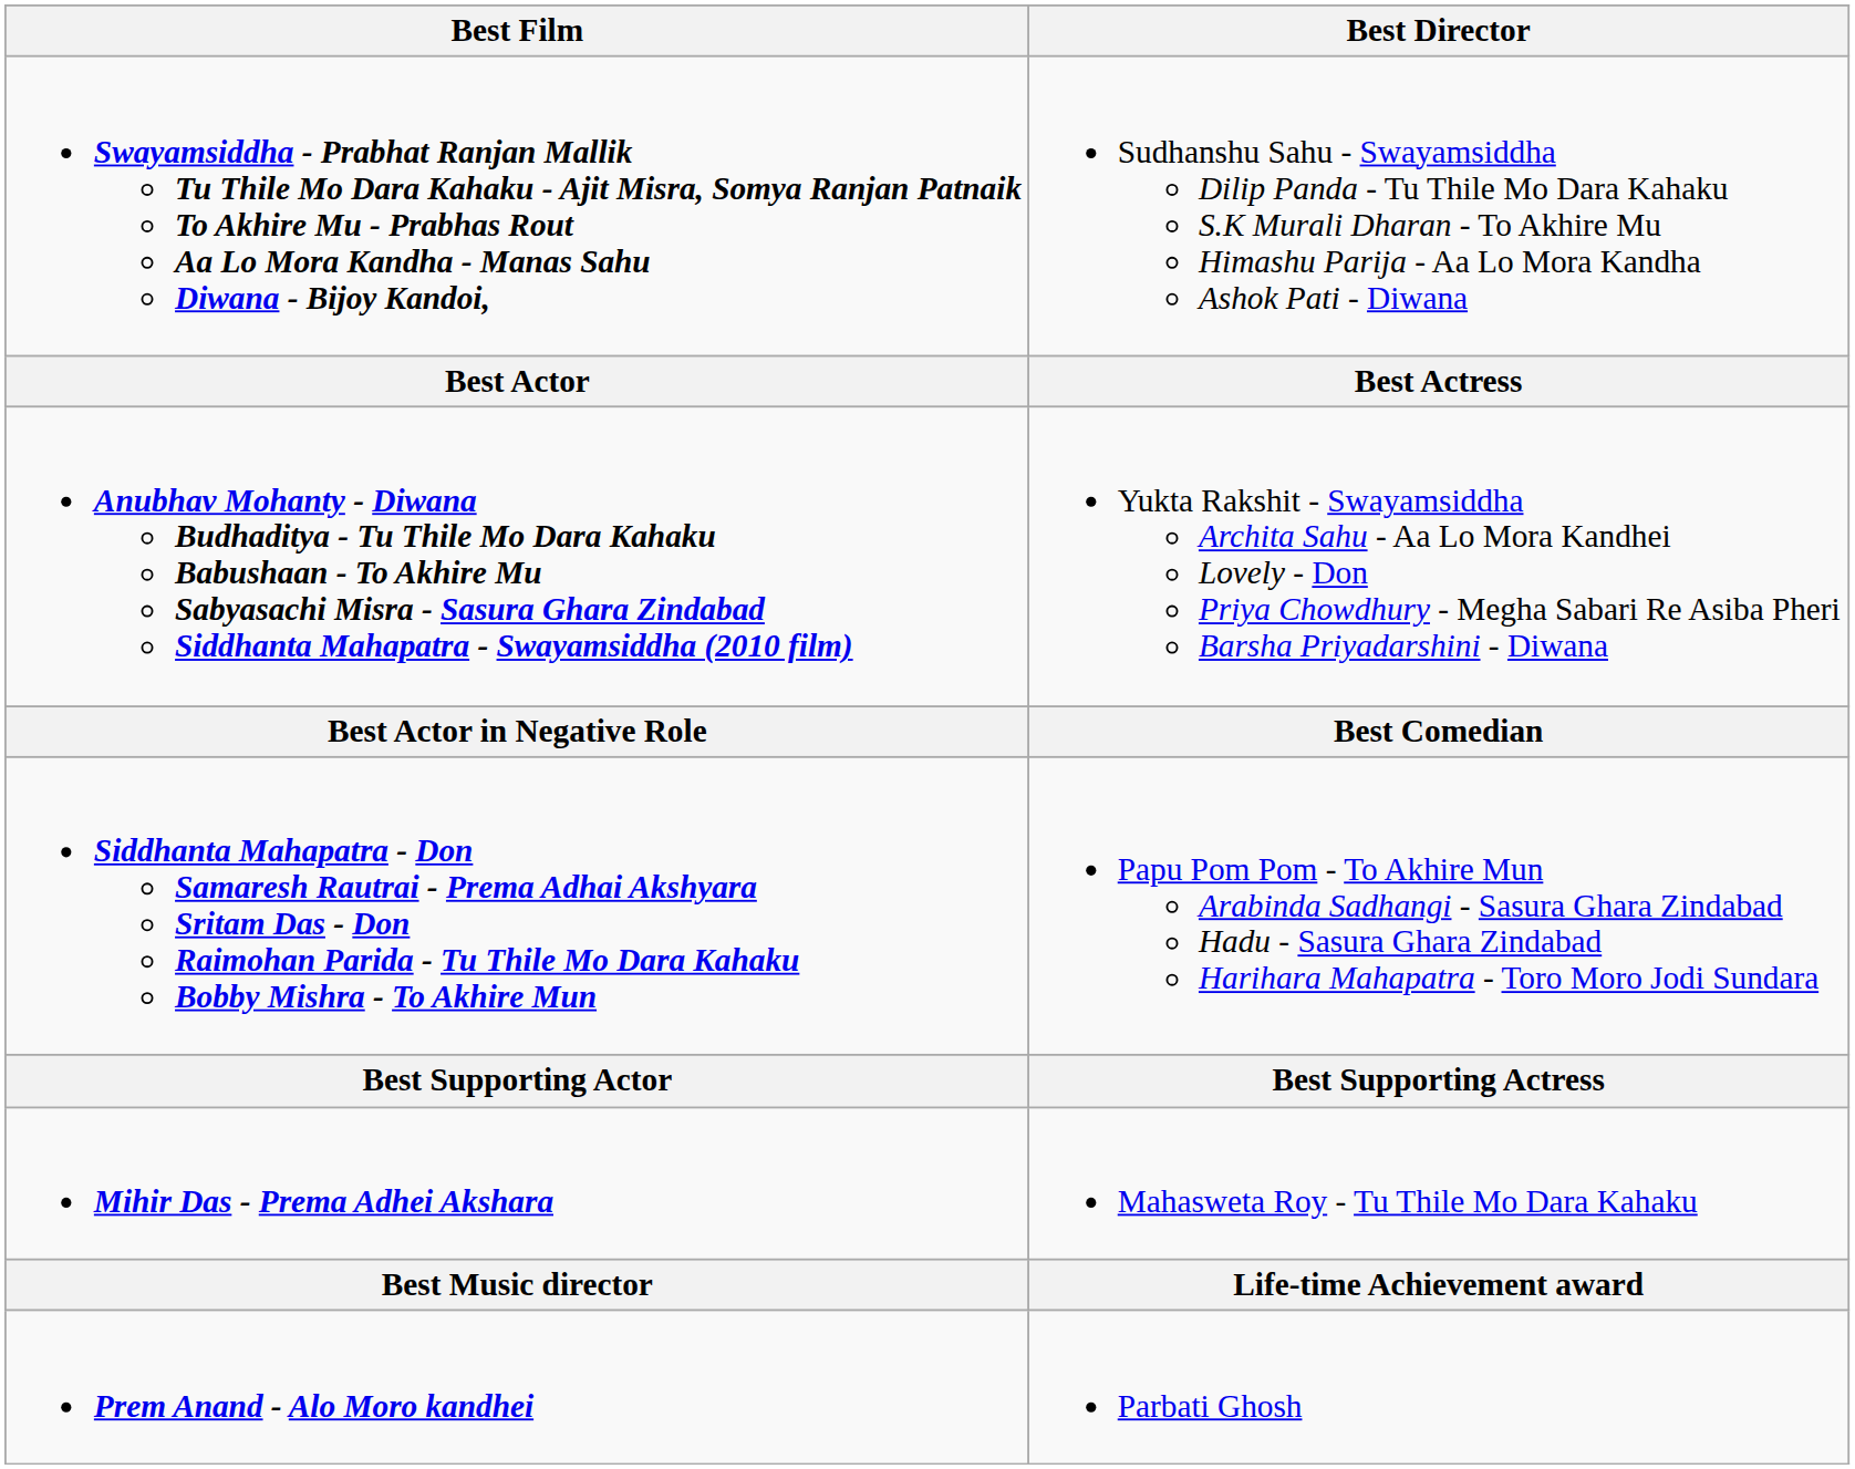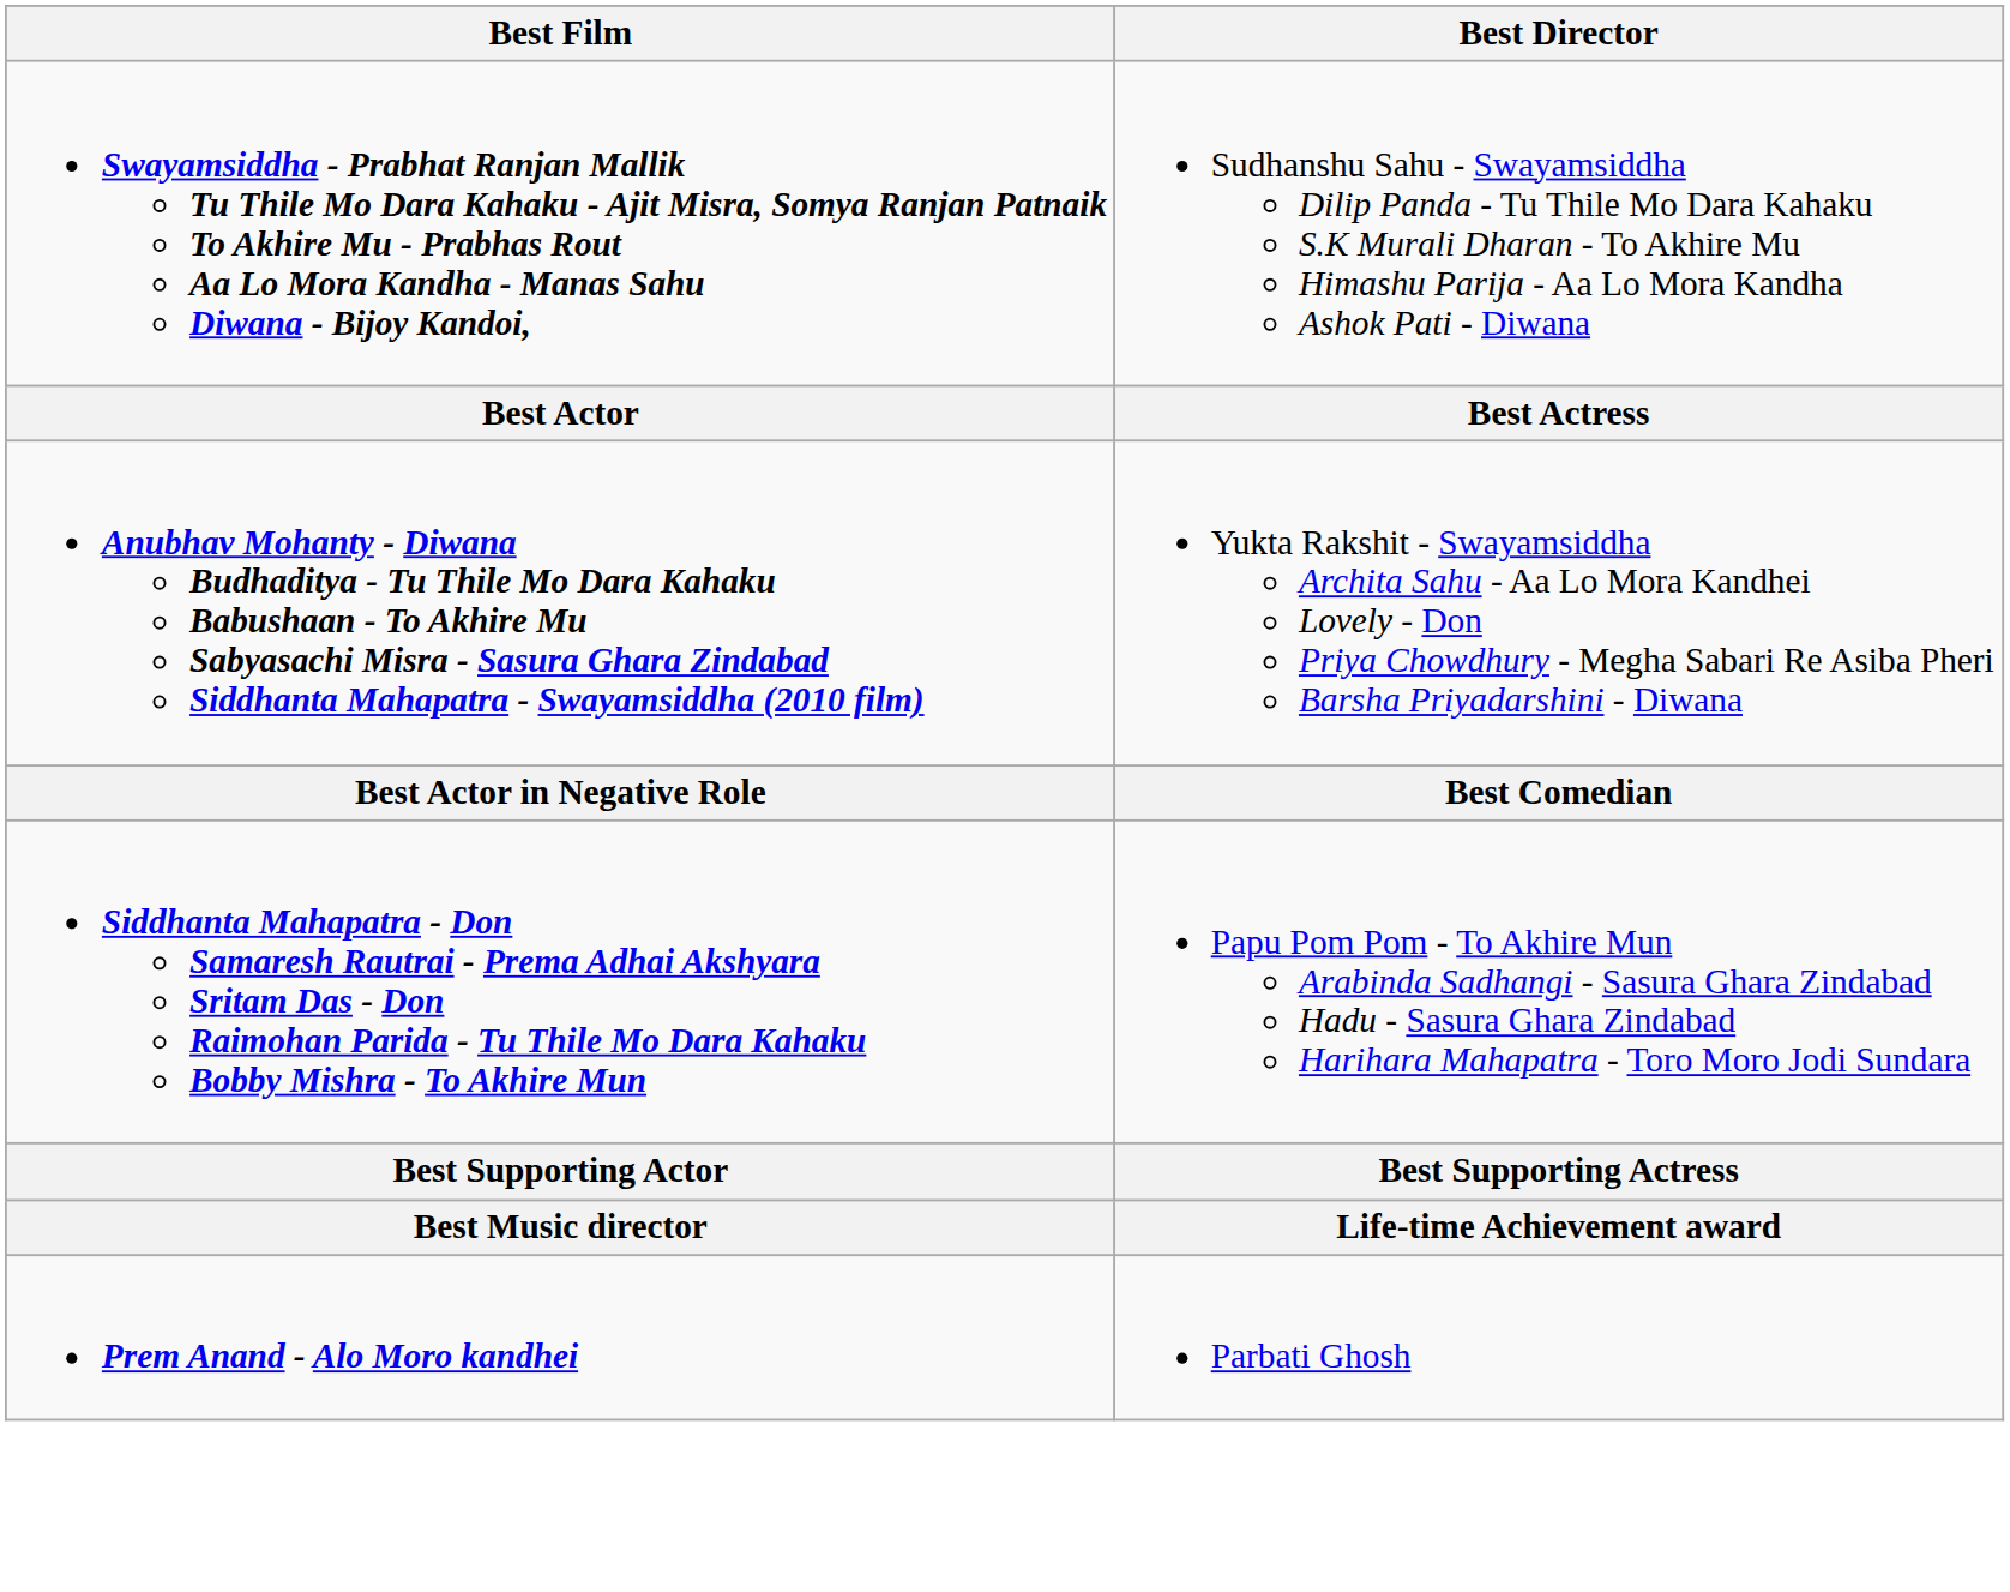- row: Mihir Das - Prema Adhei Akshara | Mahasweta Roy - Tu Thile Mo Dara Kahaku
